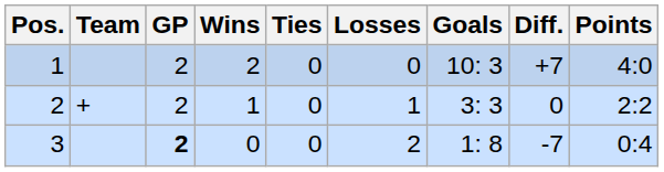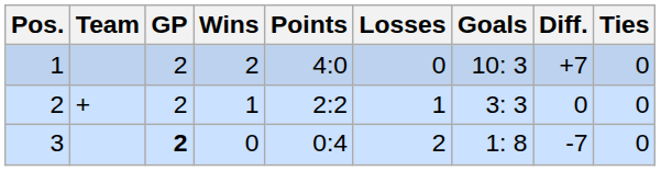columns swapped: Ties <-> Points
